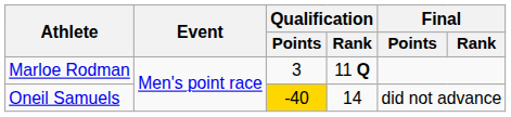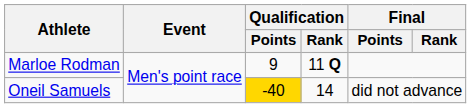Marloe Rodman | Qualification / Points: 3 -> 9
